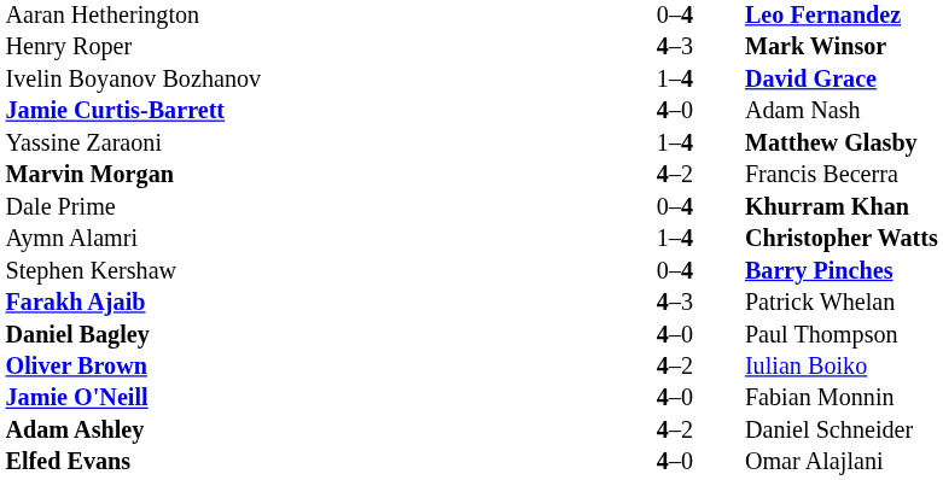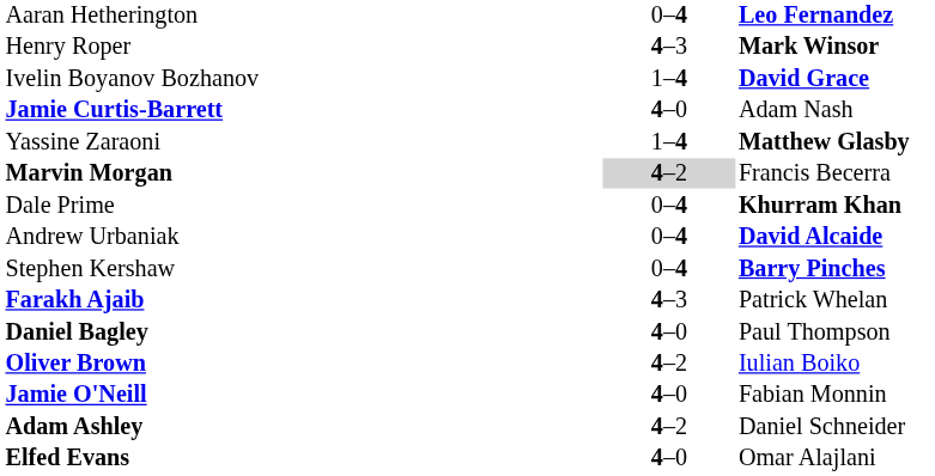Marvin Morgan | column 2: no background -> lightgrey background
+ row: Andrew Urbaniak | 0–4 | David Alcaide
- row: Aymn Alamri | 1–4 | Christopher Watts
